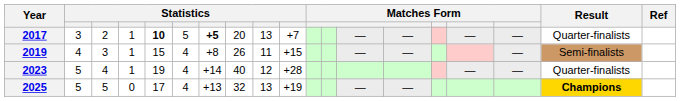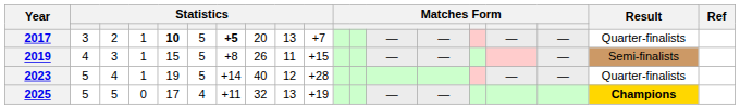2019 | column 6: 4 -> 5
2023 | column 6: 4 -> 5
2025 | column 7: +13 -> +11
